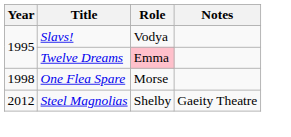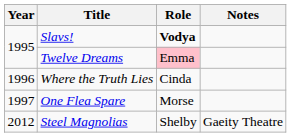Slavs! | Role: normal -> bold
+ row: 1996 | Where the Truth Lies | Cinda
One Flea Spare | Year: 1998 -> 1997
